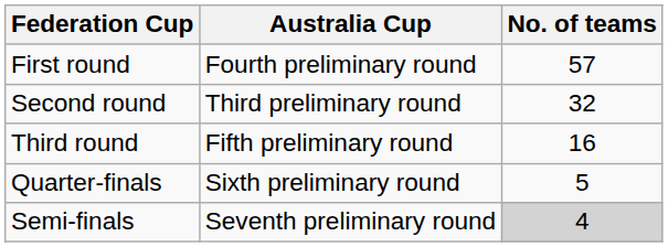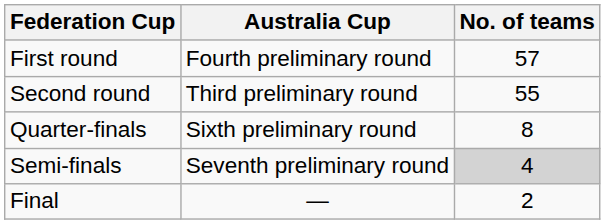Second round | No. of teams: 32 -> 55
- row: Third round | Fifth preliminary round | 16
Quarter-finals | No. of teams: 5 -> 8
+ row: Final | — | 2
